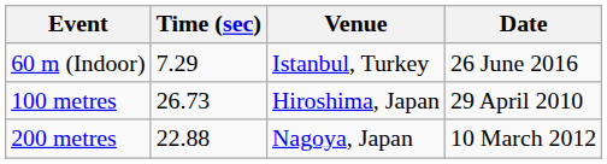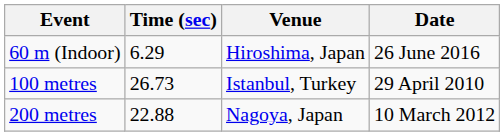60 m (Indoor) | Time (sec): 7.29 -> 6.29
60 m (Indoor) | Venue: Istanbul, Turkey -> Hiroshima, Japan
100 metres | Venue: Hiroshima, Japan -> Istanbul, Turkey
